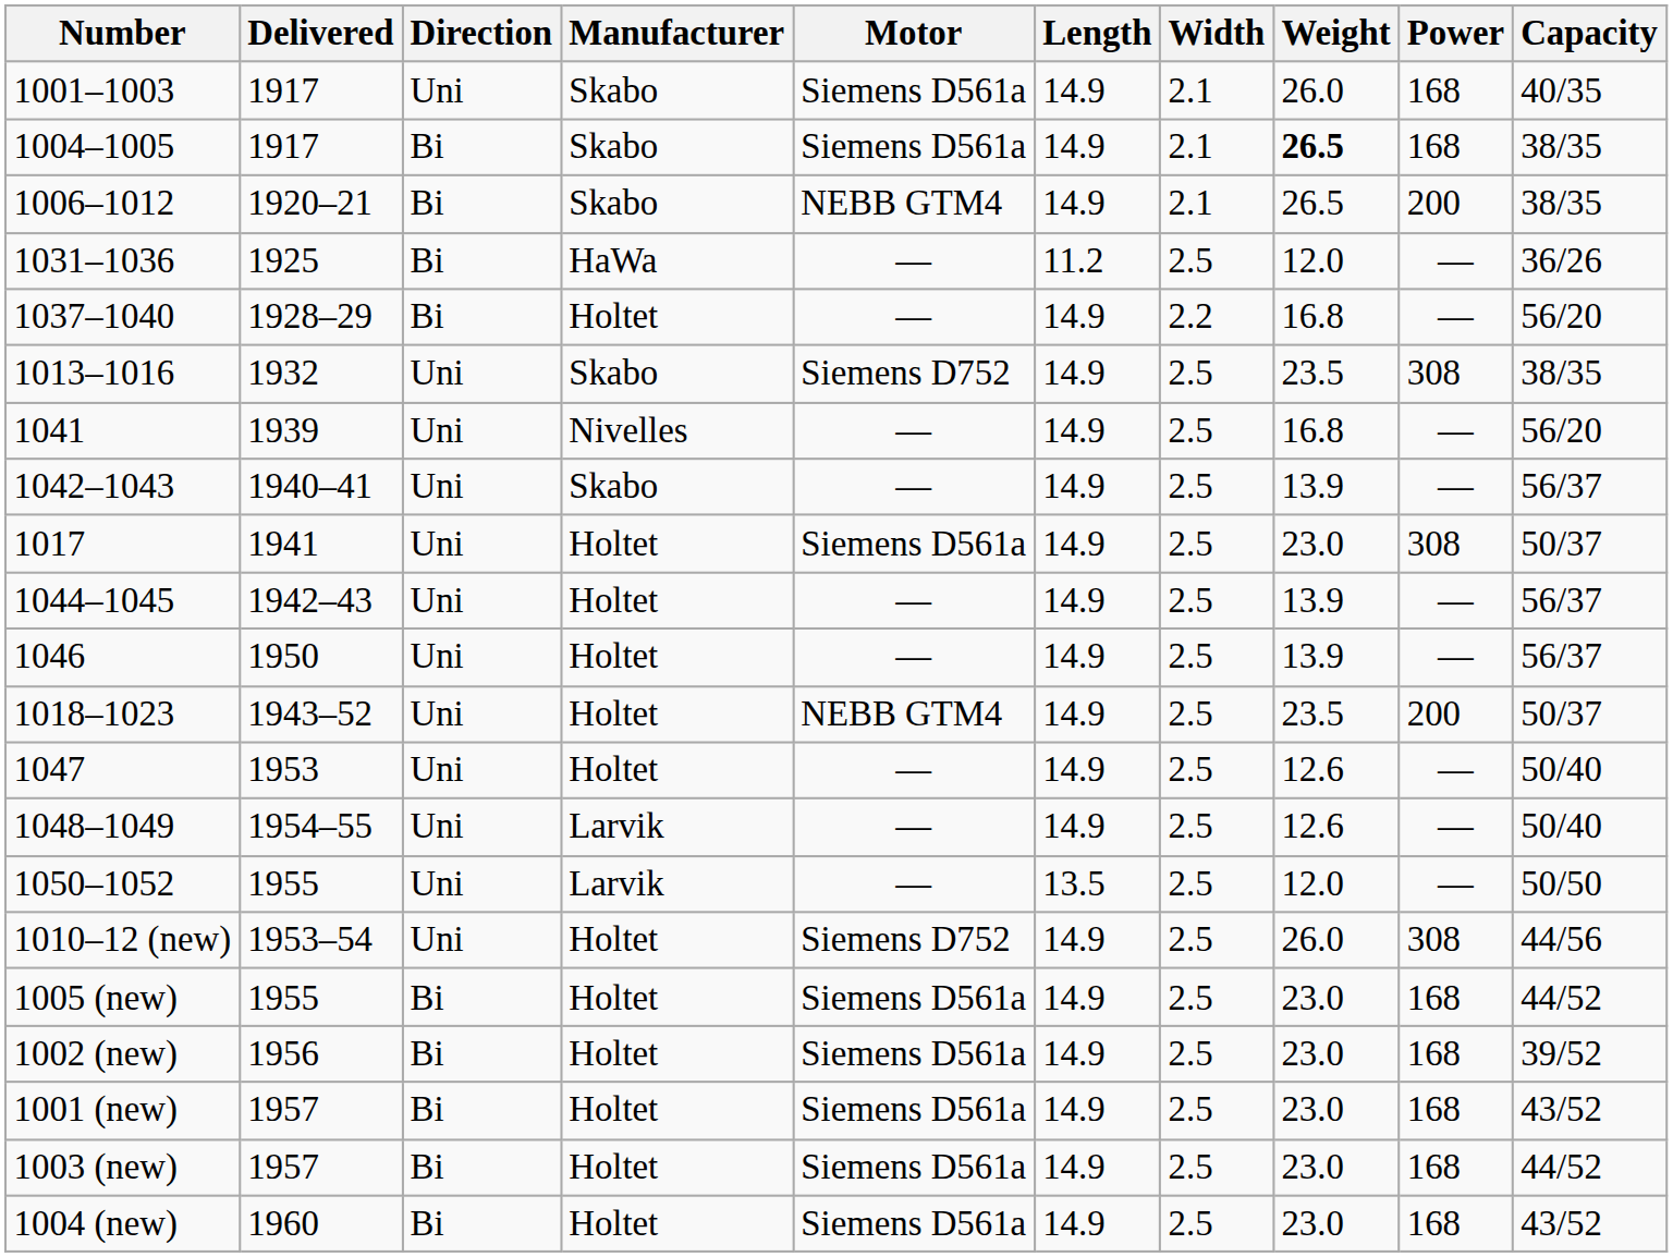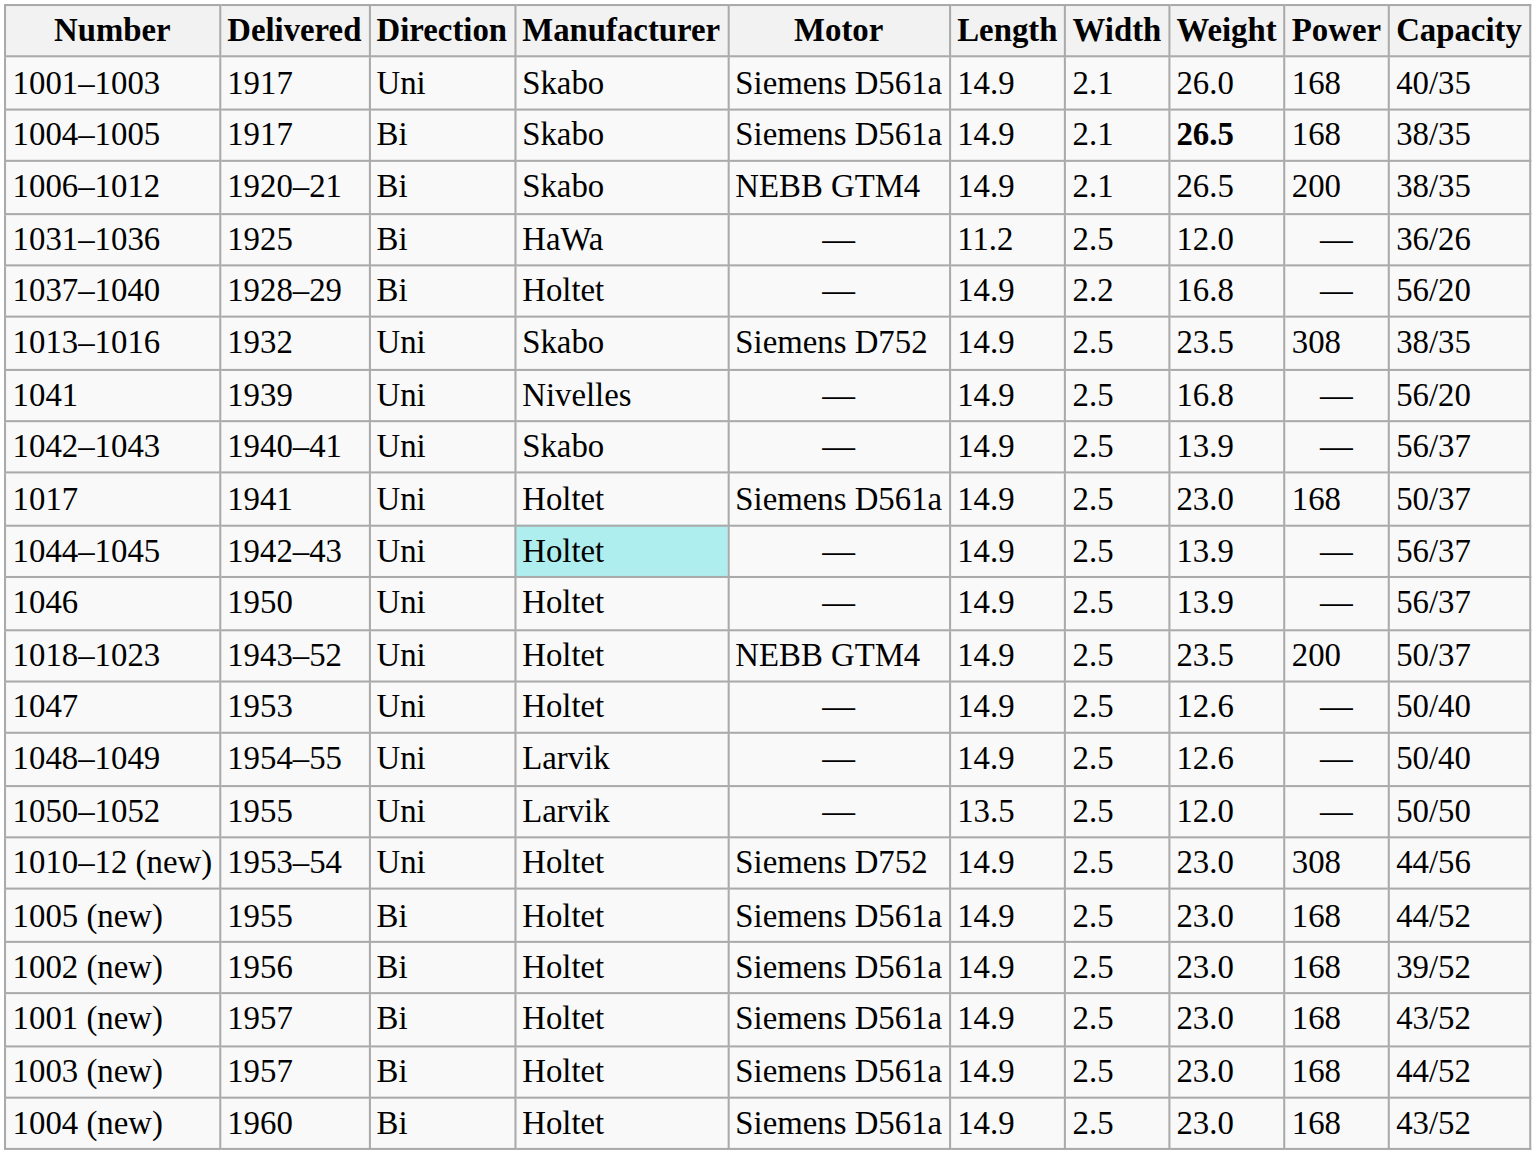1017 | Power: 308 -> 168
1044–1045 | Manufacturer: no background -> paleturquoise background
1010–12 (new) | Weight: 26.0 -> 23.0
